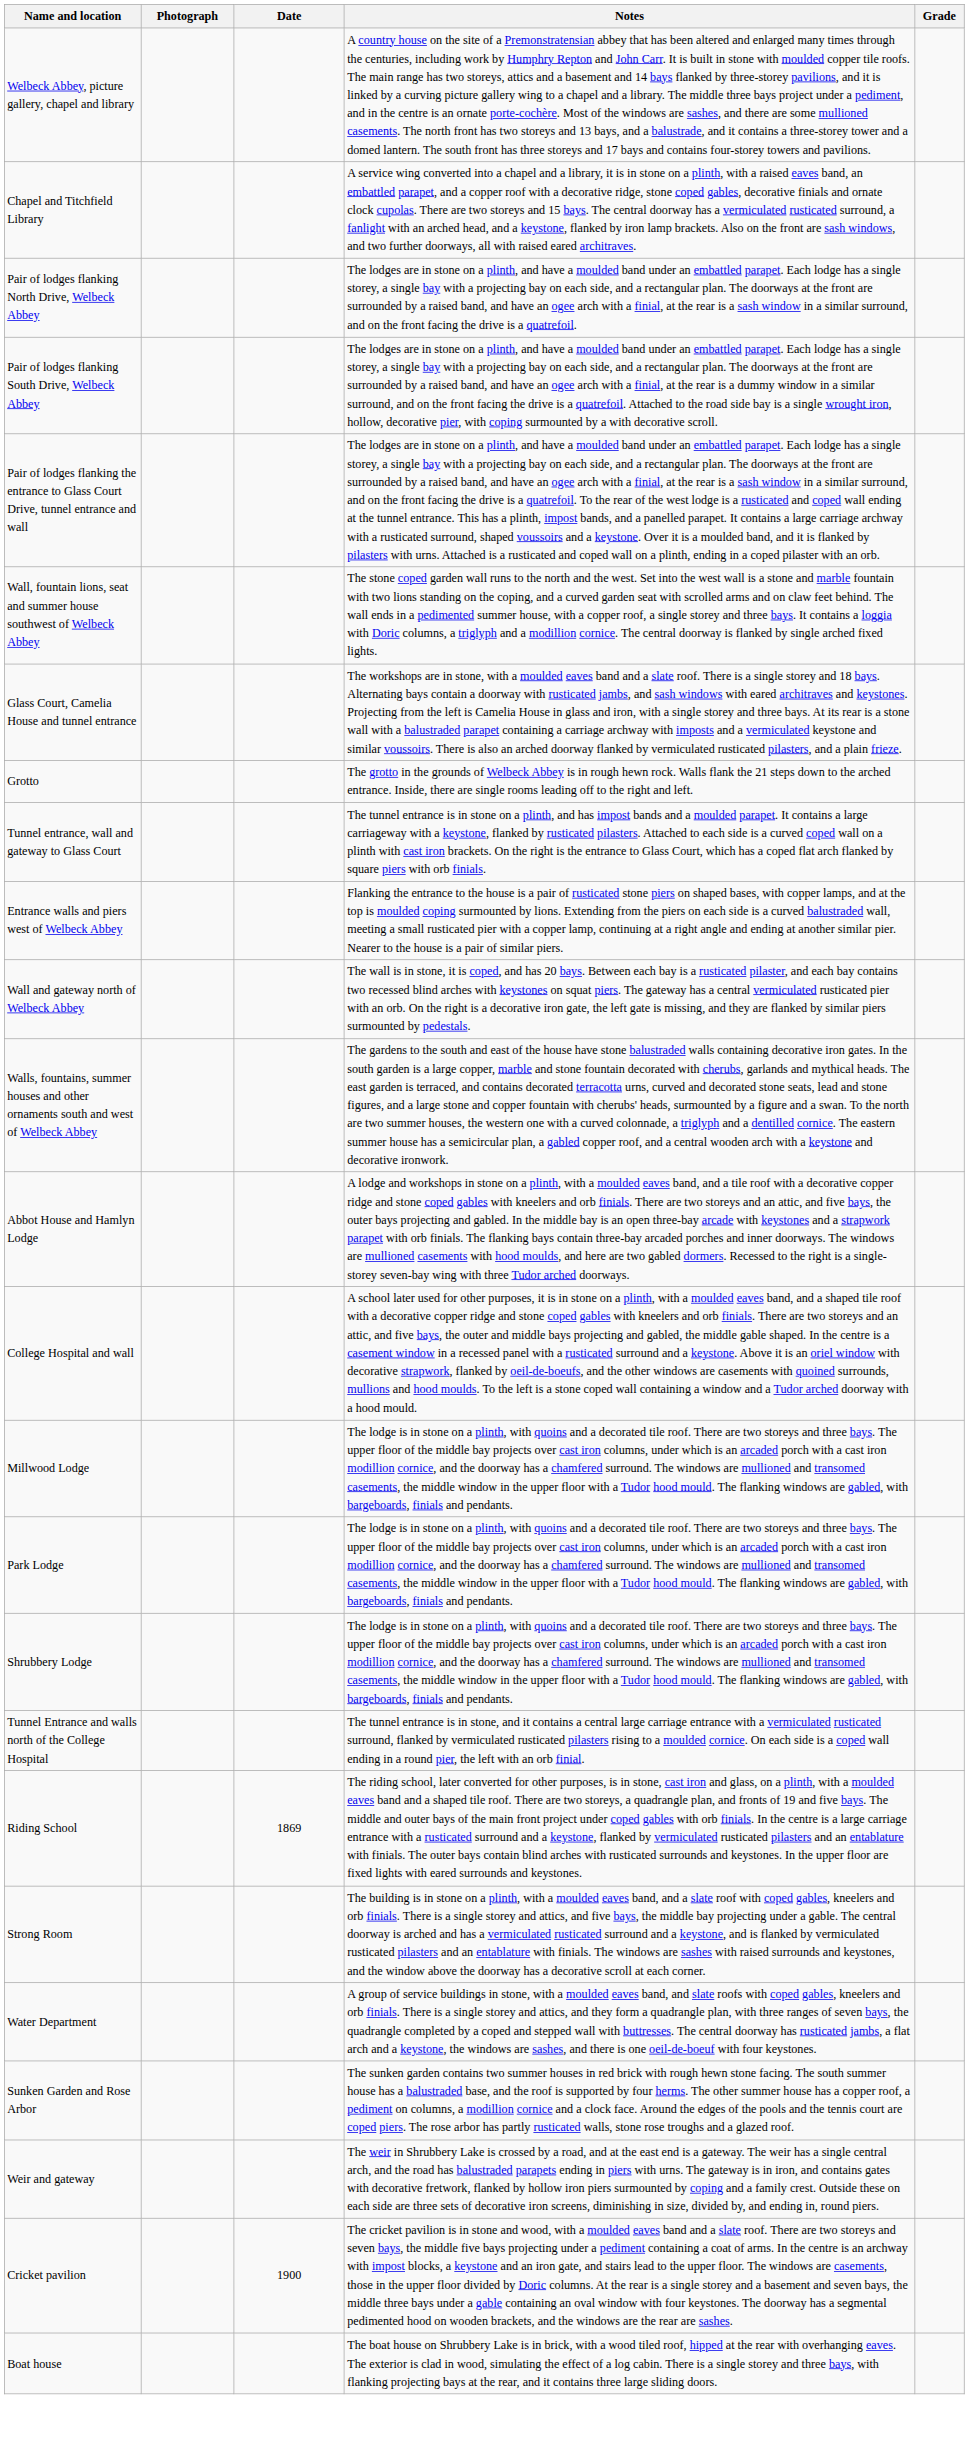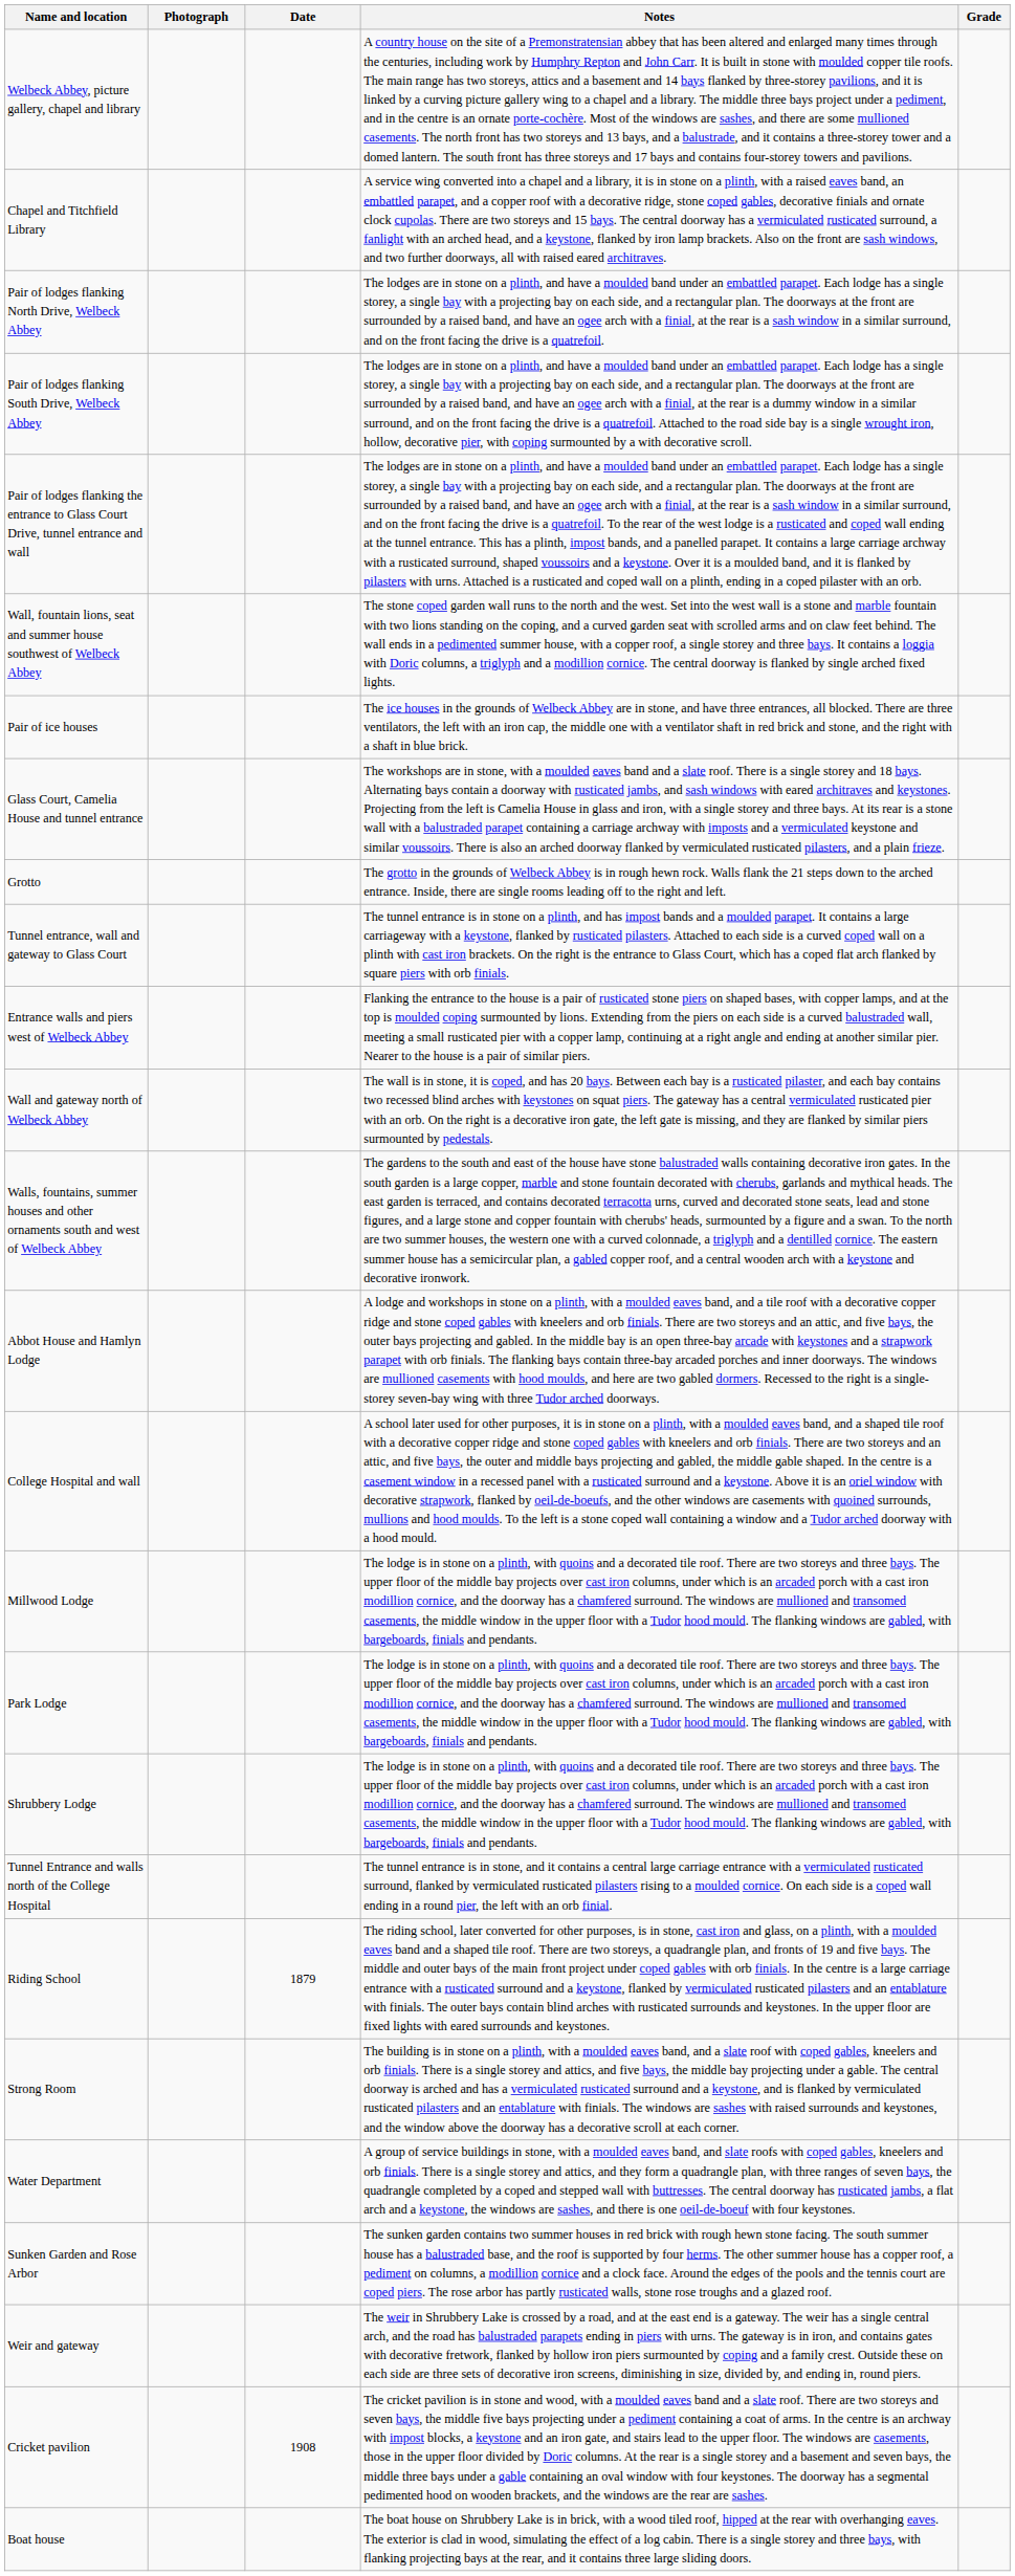+ row: Pair of ice houses | The ice houses in the grounds of Welbeck Abbey are in stone, and have three entrances, all blocked. There are three ventilators, the left with an iron cap, the middle one with a ventilator shaft in red brick and stone, and the right with a shaft in blue brick.
Riding School | Date: 1869 -> 1879
Cricket pavilion | Date: 1900 -> 1908
